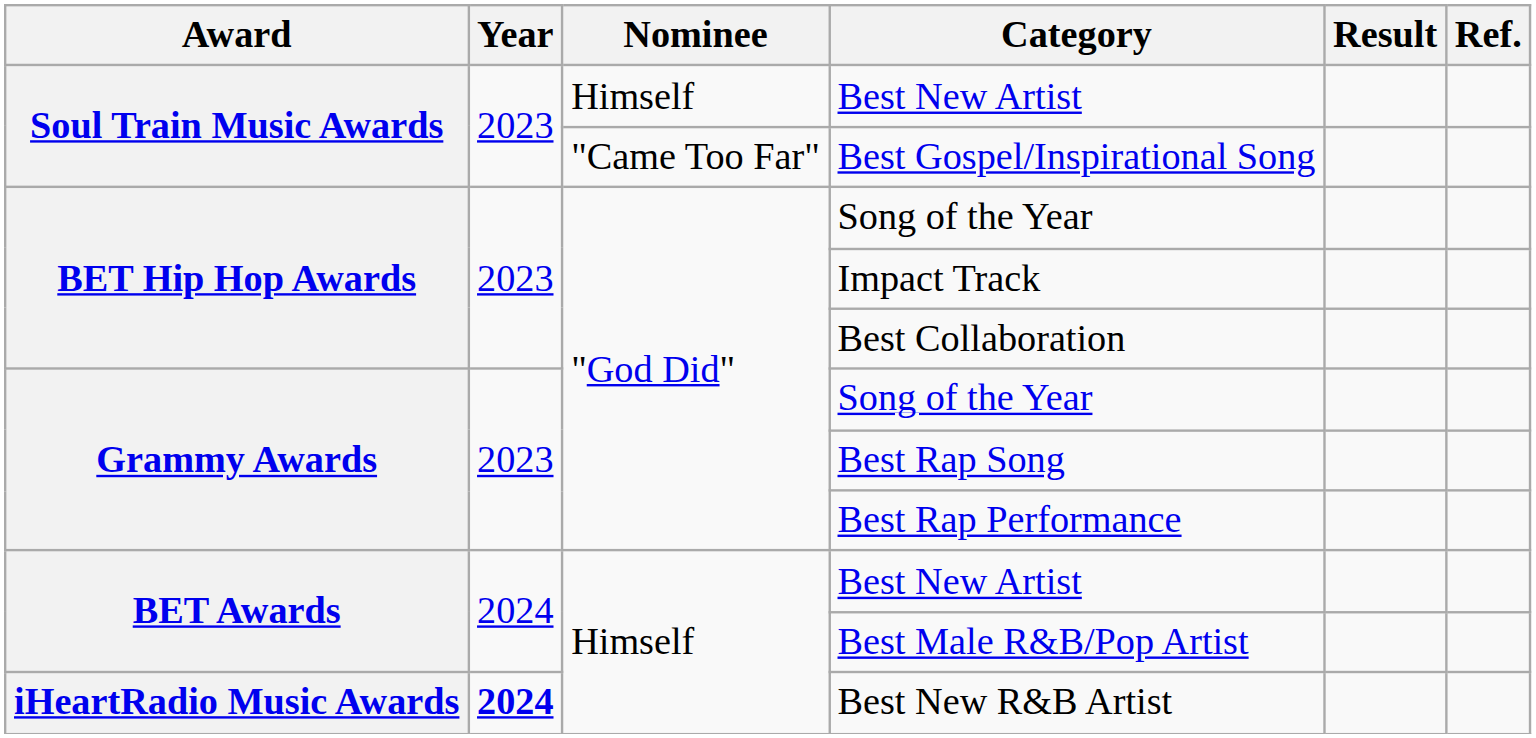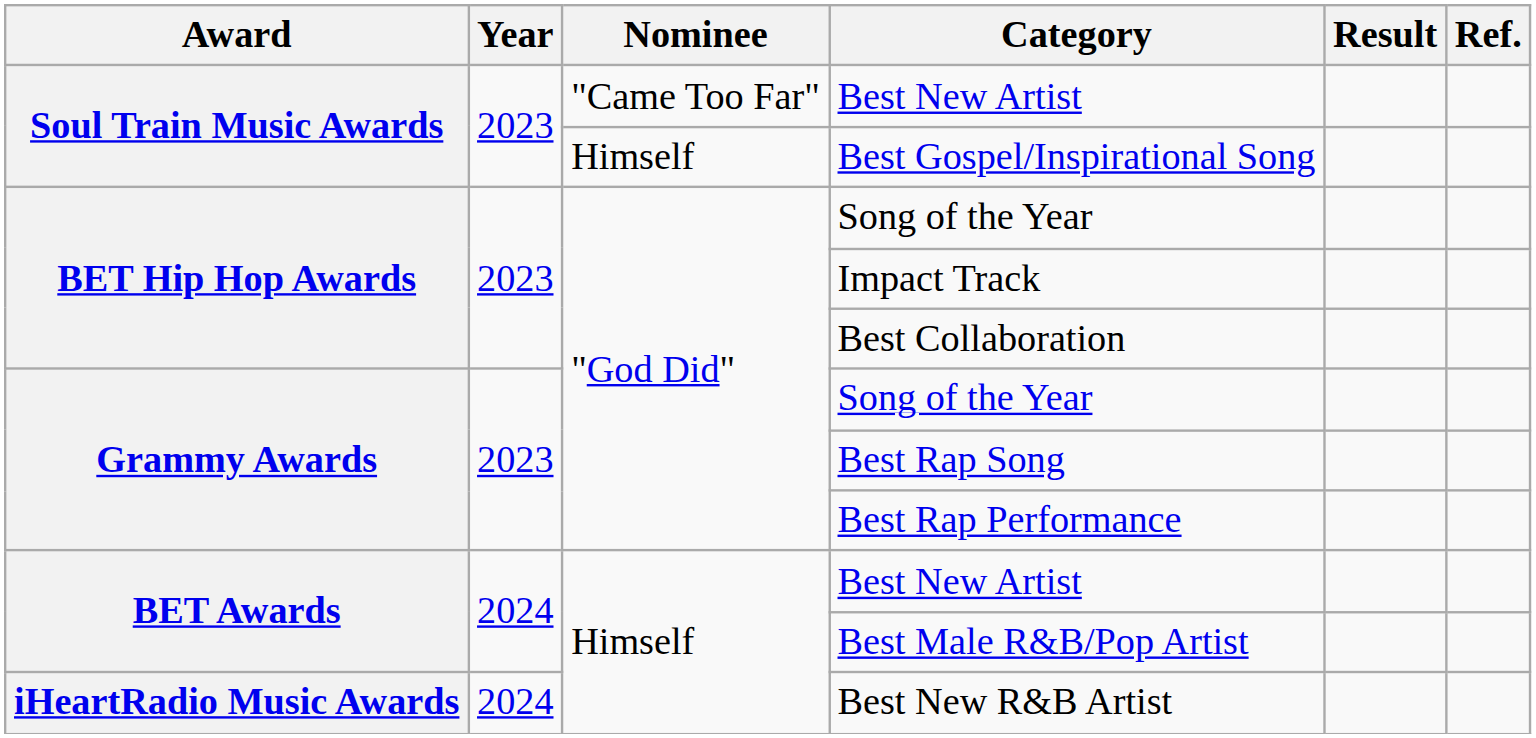Soul Train Music Awards / Best New Artist | Nominee: Himself -> "Came Too Far"
Best Gospel/Inspirational Song | Nominee: "Came Too Far" -> Himself
Best New R&B Artist | Year: bold -> normal
